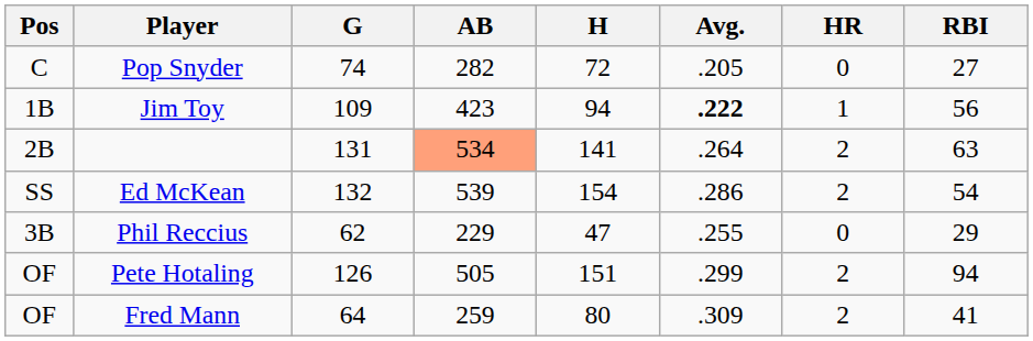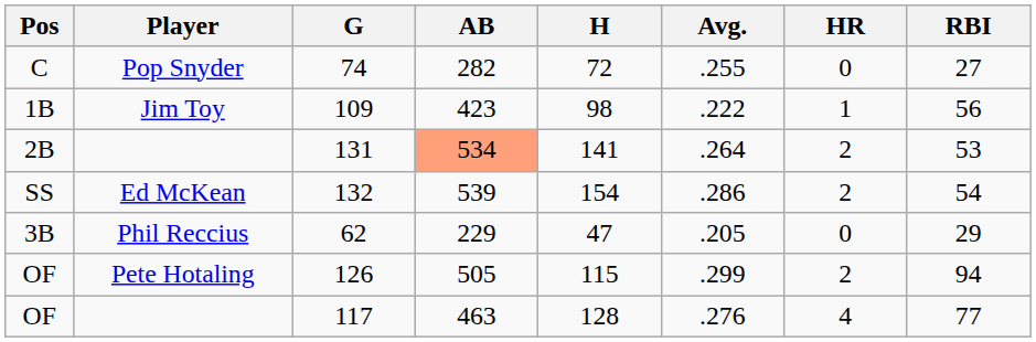74 | Avg.: .205 -> .255
109 | H: 94 -> 98
109 | Avg.: bold -> normal
131 | RBI: 63 -> 53
62 | Avg.: .255 -> .205
126 | H: 151 -> 115
- row: OF | Fred Mann | 64 | 259 | 80 | .309 | 2 | 41
+ row: OF | 117 | 463 | 128 | .276 | 4 | 77
